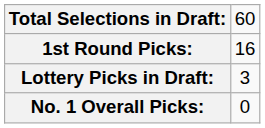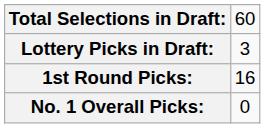rows swapped: Lottery Picks in Draft: <-> 1st Round Picks:
